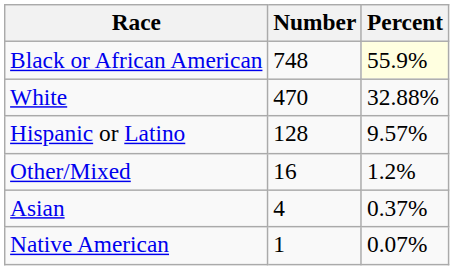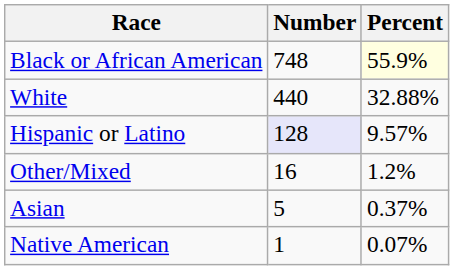White | Number: 470 -> 440
Hispanic or Latino | Number: no background -> lavender background
Asian | Number: 4 -> 5
